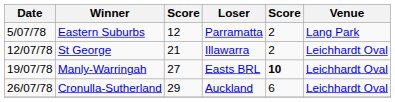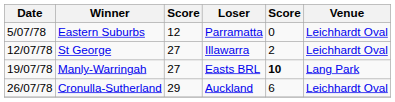Eastern Suburbs | column 5: 2 -> 0
Eastern Suburbs | Venue: Lang Park -> Leichhardt Oval
St George | column 3: 21 -> 27
Manly-Warringah | Venue: Leichhardt Oval -> Lang Park
